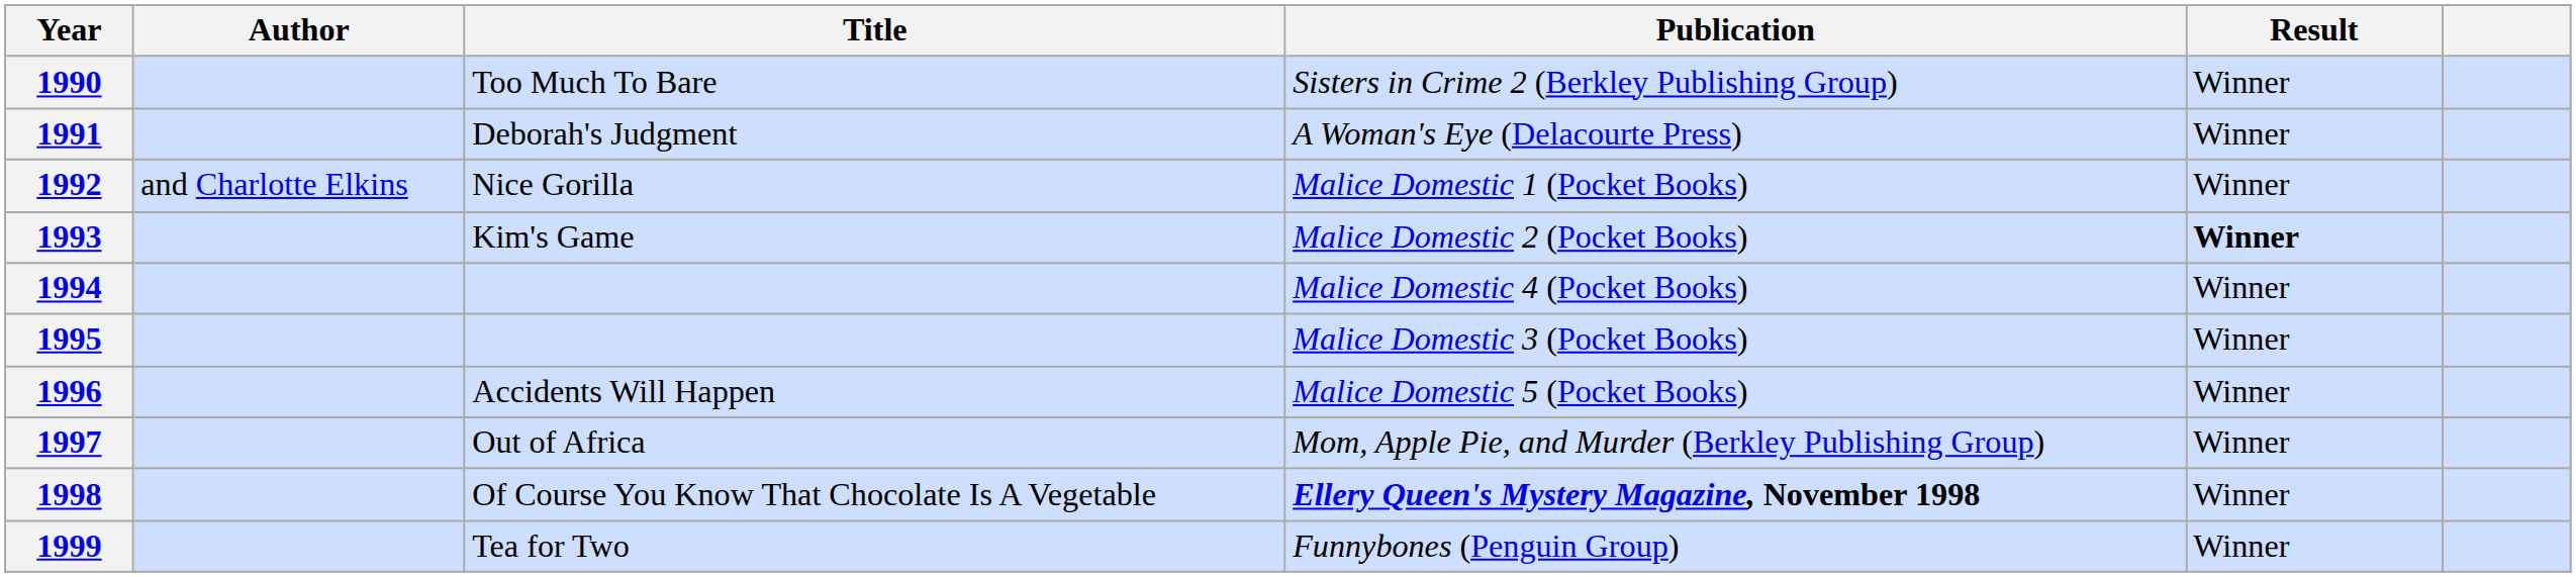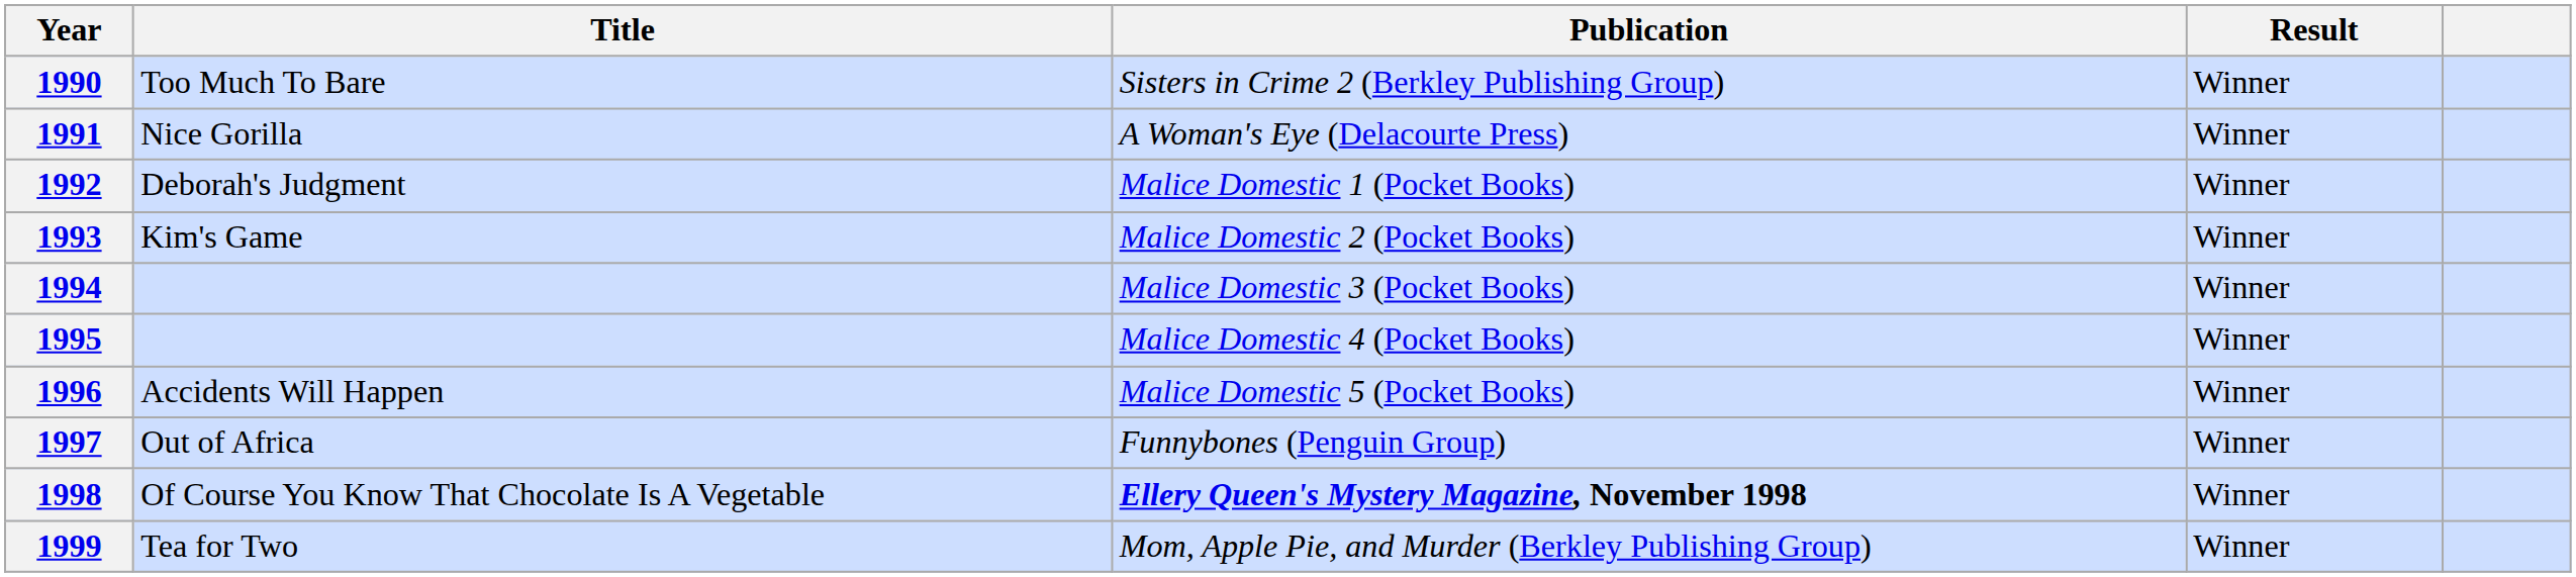- column: Author | and Charlotte Elkins
1991 | Title: Deborah's Judgment -> Nice Gorilla
1992 | Title: Nice Gorilla -> Deborah's Judgment
1993 | Result: bold -> normal
1994 | Publication: Malice Domestic 4 (Pocket Books) -> Malice Domestic 3 (Pocket Books)
1995 | Publication: Malice Domestic 3 (Pocket Books) -> Malice Domestic 4 (Pocket Books)
1997 | Publication: Mom, Apple Pie, and Murder (Berkley Publishing Group) -> Funnybones (Penguin Group)
1999 | Publication: Funnybones (Penguin Group) -> Mom, Apple Pie, and Murder (Berkley Publishing Group)
